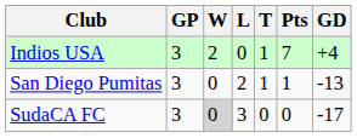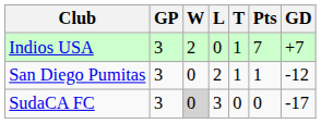Indios USA | GD: +4 -> +7
San Diego Pumitas | GD: -13 -> -12
